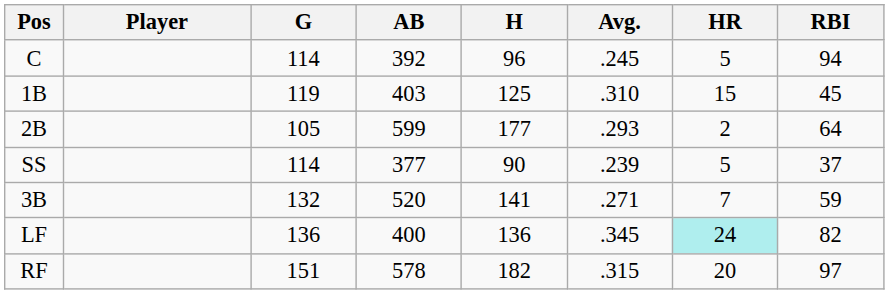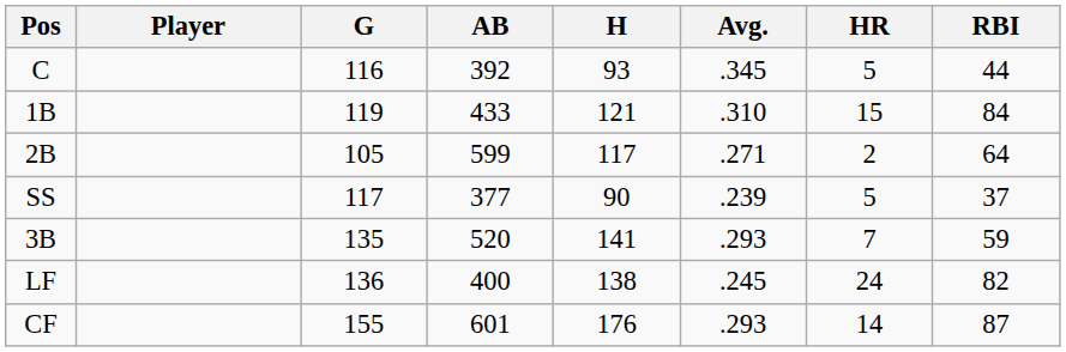C | G: 114 -> 116
C | H: 96 -> 93
C | Avg.: .245 -> .345
C | RBI: 94 -> 44
1B | AB: 403 -> 433
1B | H: 125 -> 121
1B | RBI: 45 -> 84
2B | H: 177 -> 117
2B | Avg.: .293 -> .271
SS | G: 114 -> 117
3B | G: 132 -> 135
3B | Avg.: .271 -> .293
LF | H: 136 -> 138
LF | Avg.: .345 -> .245
LF | HR: paleturquoise background -> no background
+ row: CF | 155 | 601 | 176 | .293 | 14 | 87
- row: RF | 151 | 578 | 182 | .315 | 20 | 97
